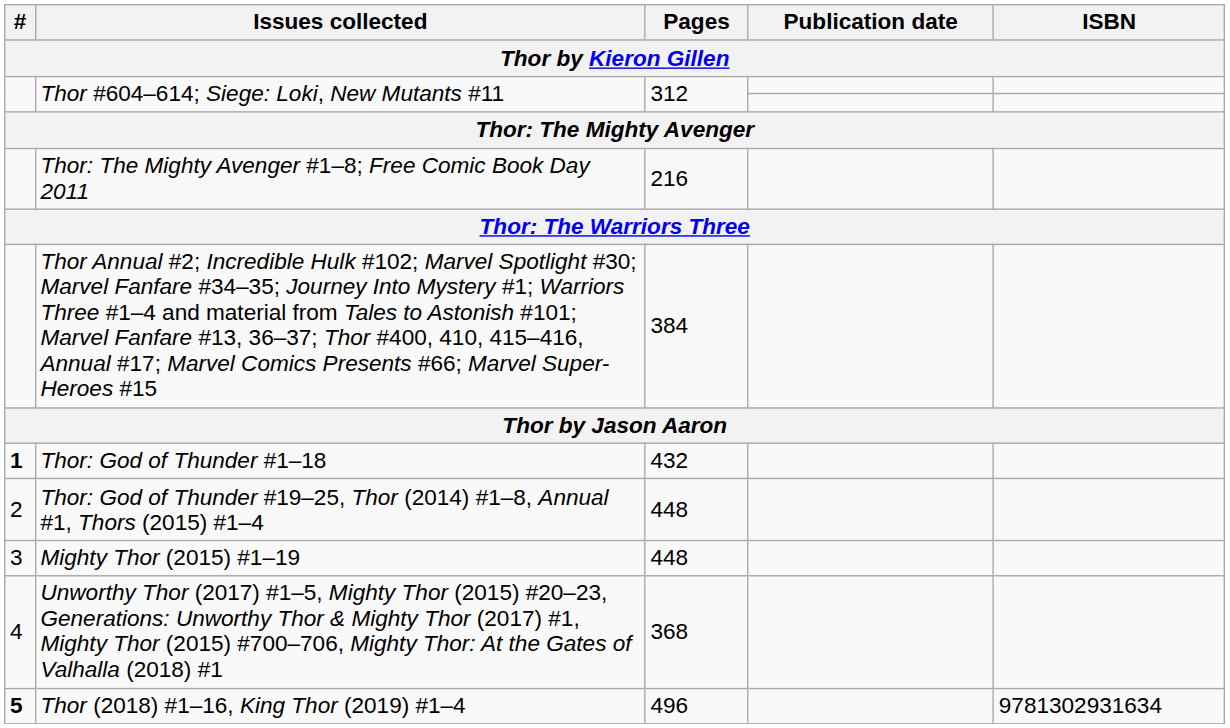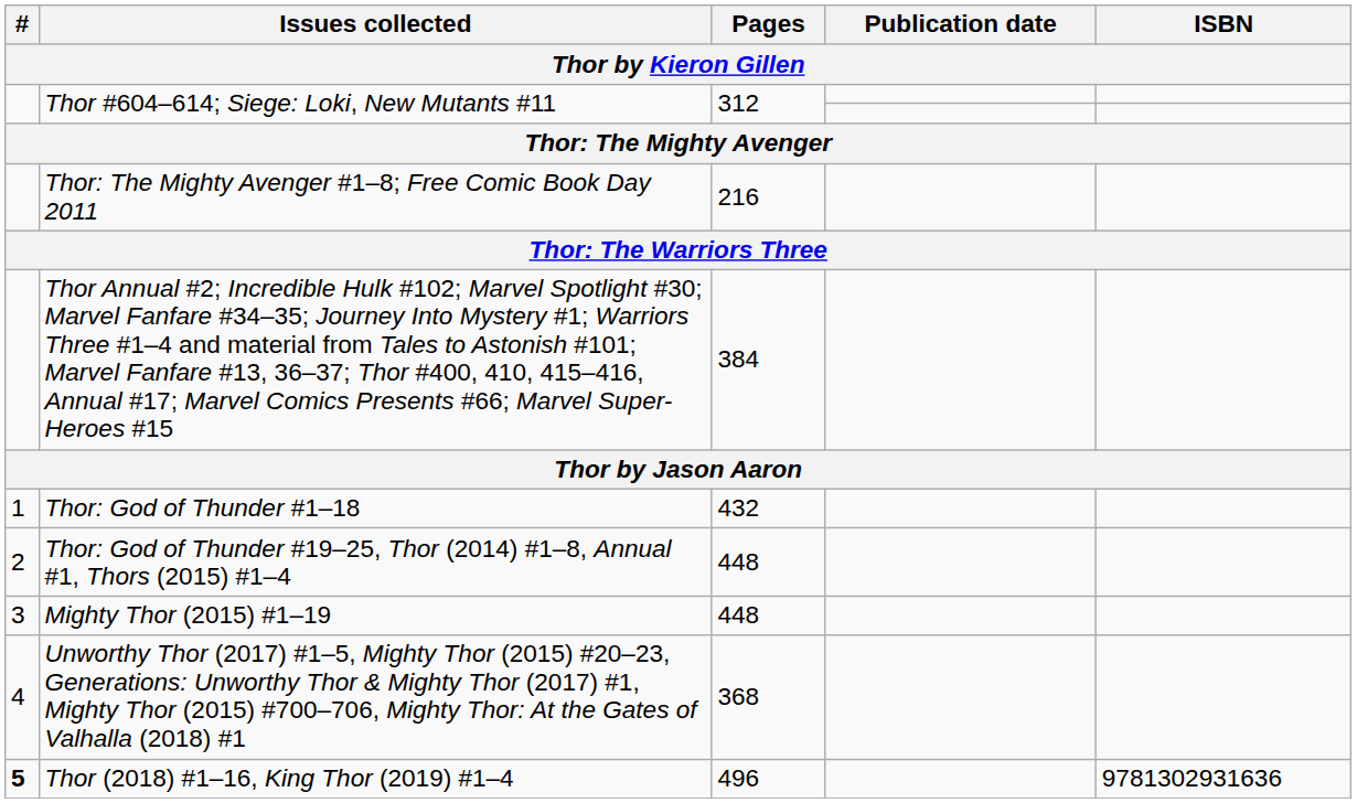Thor: God of Thunder #1–18 | #: bold -> normal
Thor (2018) #1–16, King Thor (2019) #1–4 | ISBN: 9781302931634 -> 9781302931636
